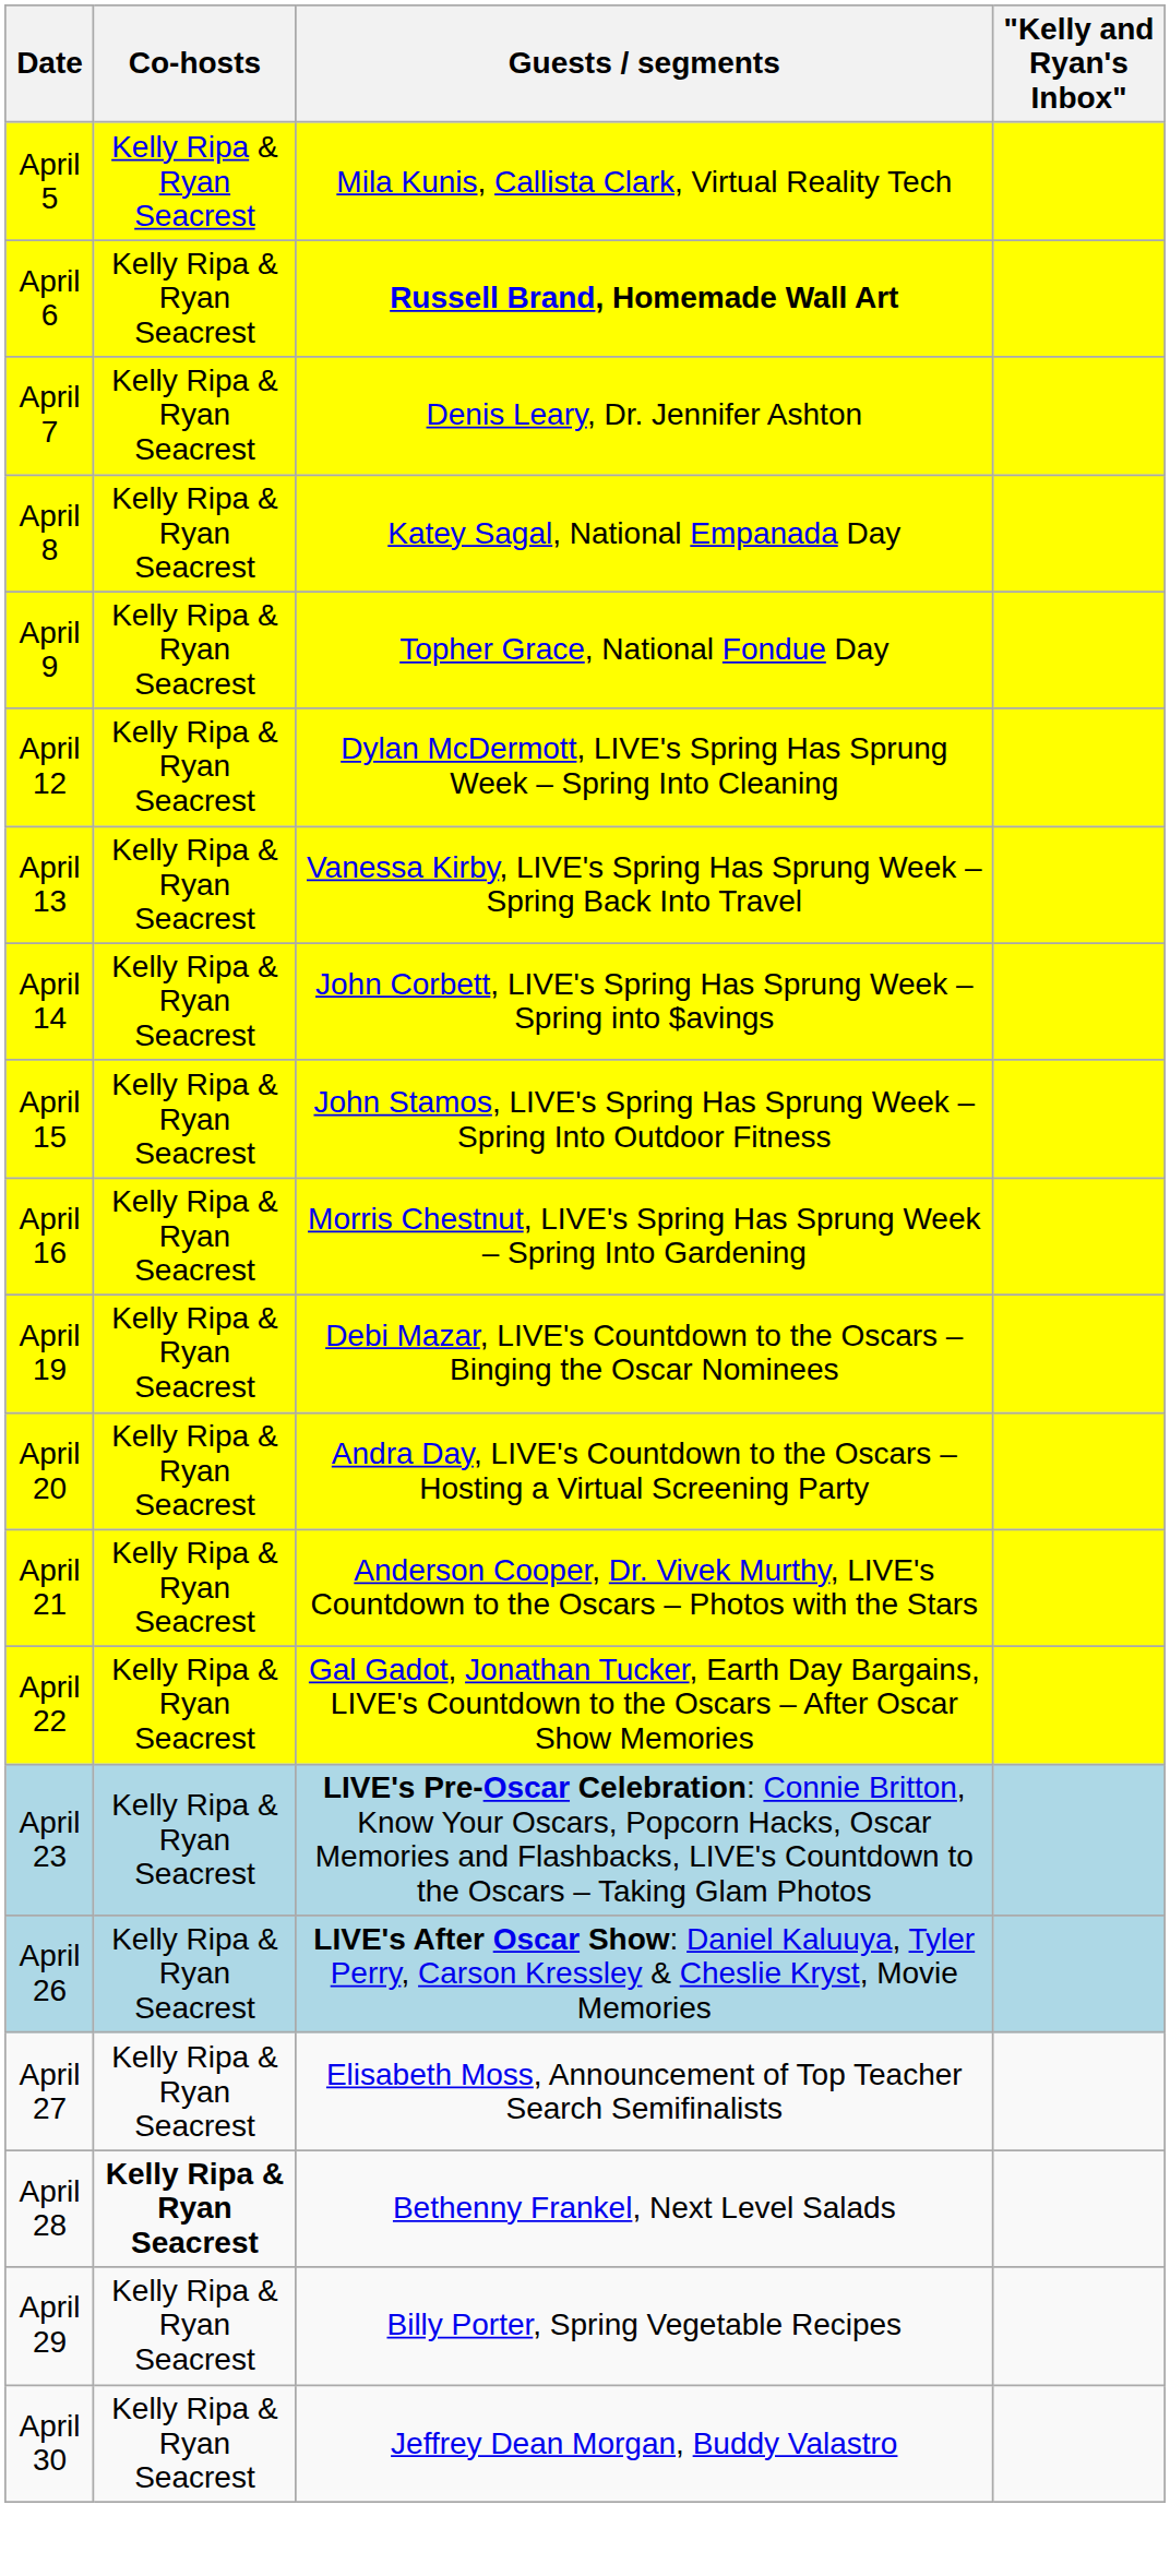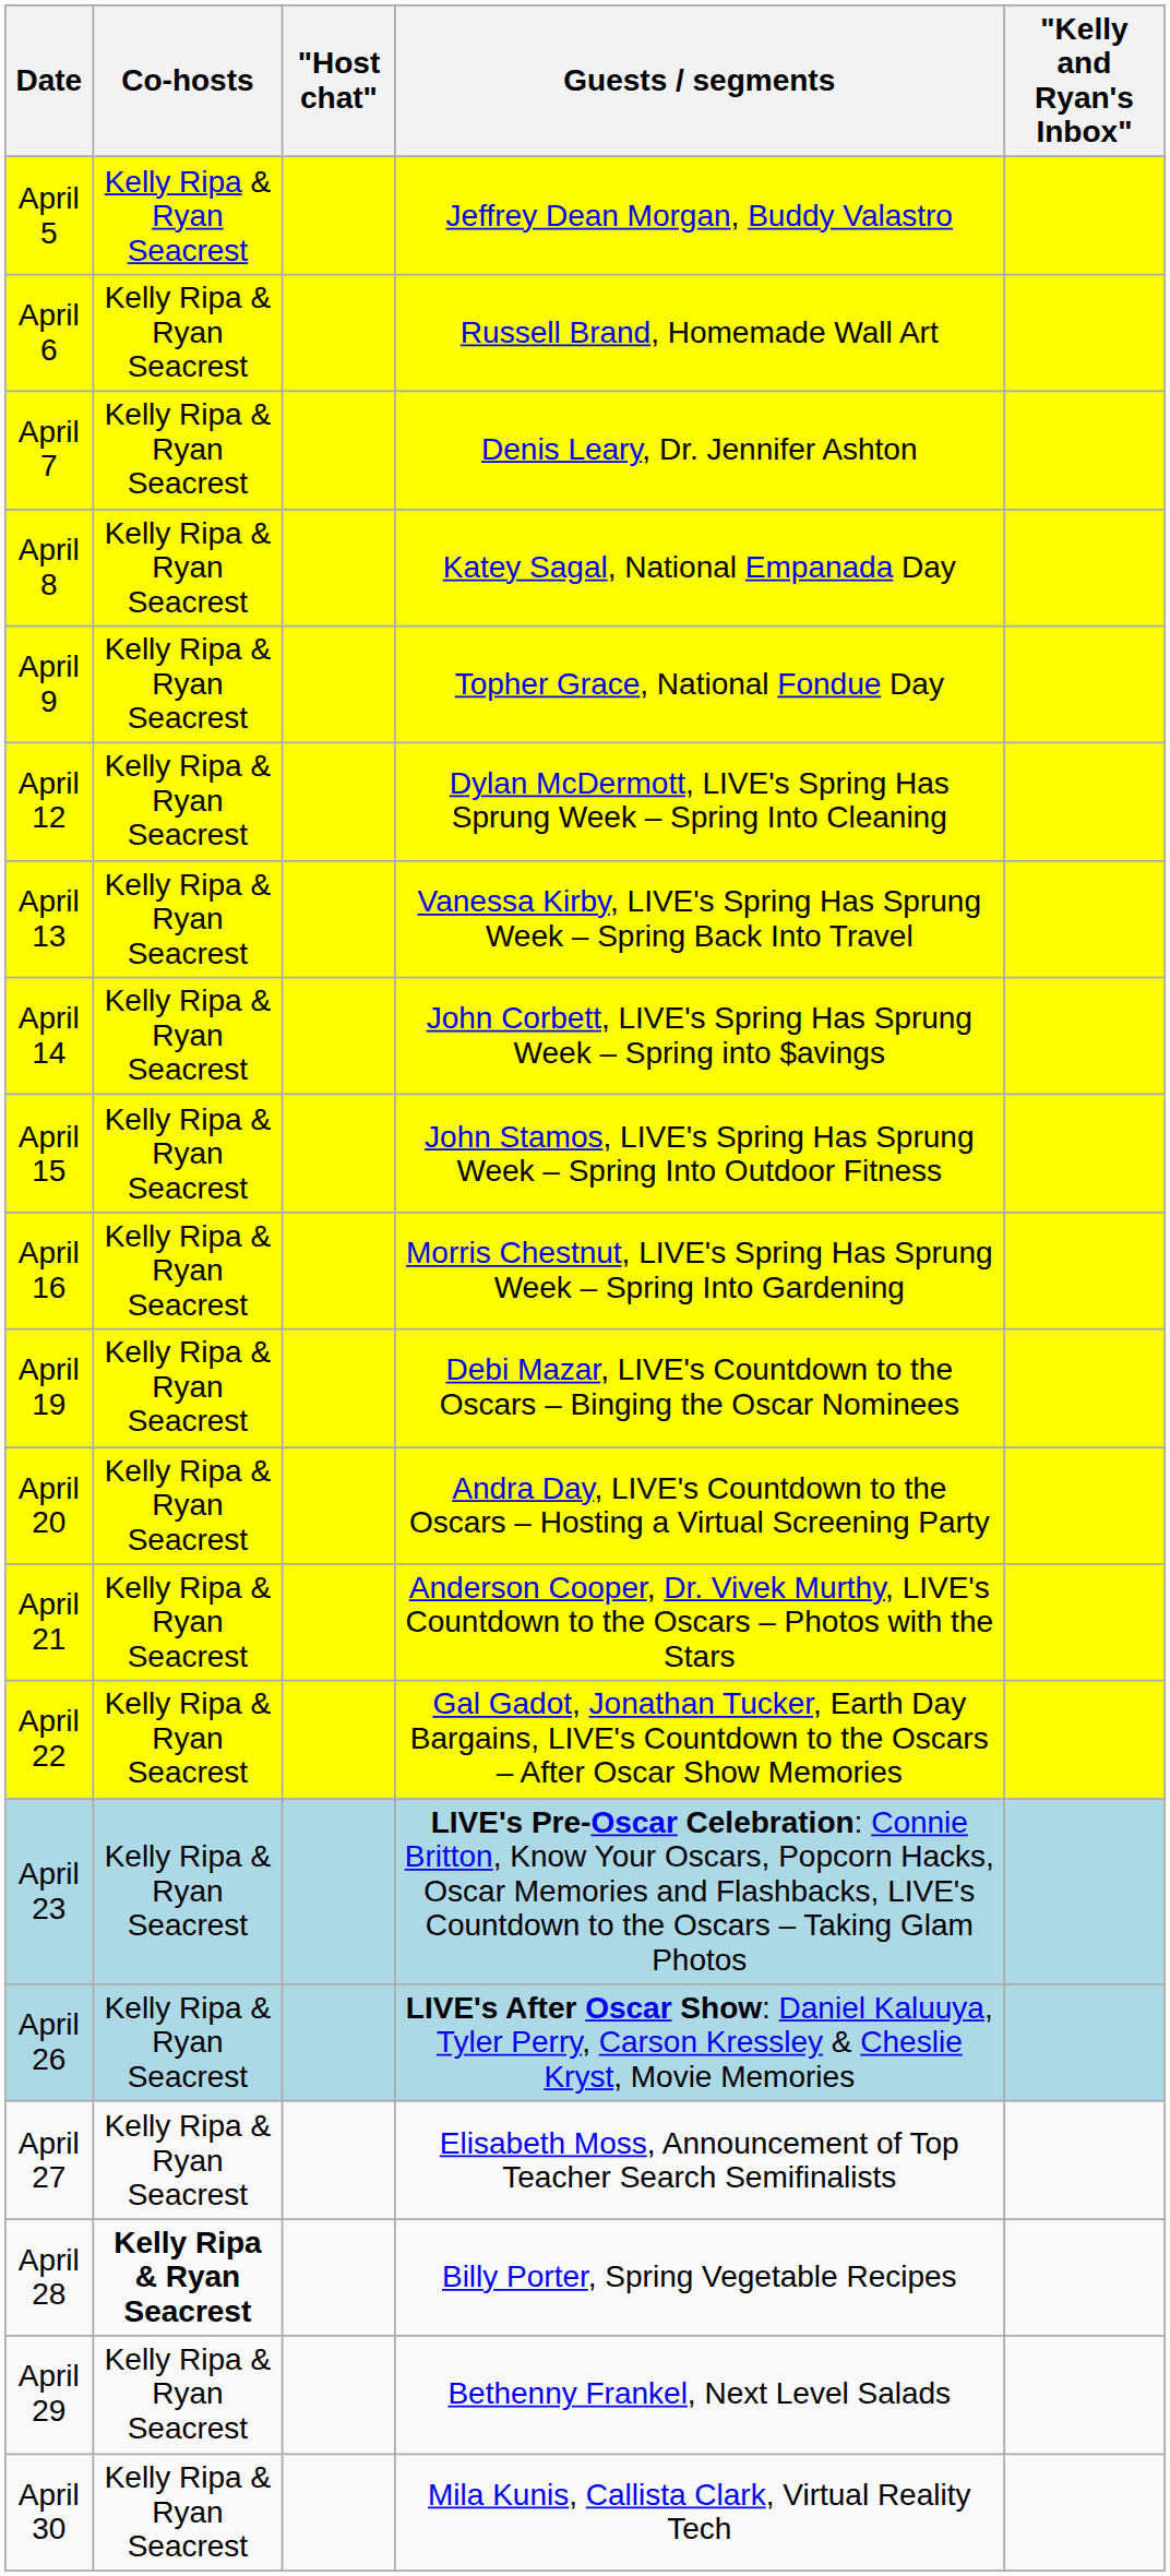+ column: "Host chat"
April 5 | Guests / segments: Mila Kunis, Callista Clark, Virtual Reality Tech -> Jeffrey Dean Morgan, Buddy Valastro
April 6 | Guests / segments: bold -> normal
April 28 | Guests / segments: Bethenny Frankel, Next Level Salads -> Billy Porter, Spring Vegetable Recipes
April 29 | Guests / segments: Billy Porter, Spring Vegetable Recipes -> Bethenny Frankel, Next Level Salads
April 30 | Guests / segments: Jeffrey Dean Morgan, Buddy Valastro -> Mila Kunis, Callista Clark, Virtual Reality Tech
